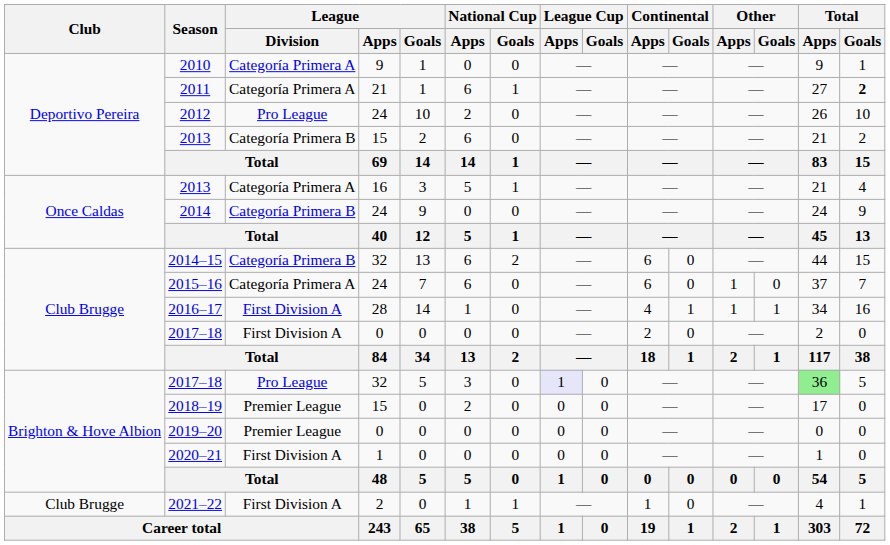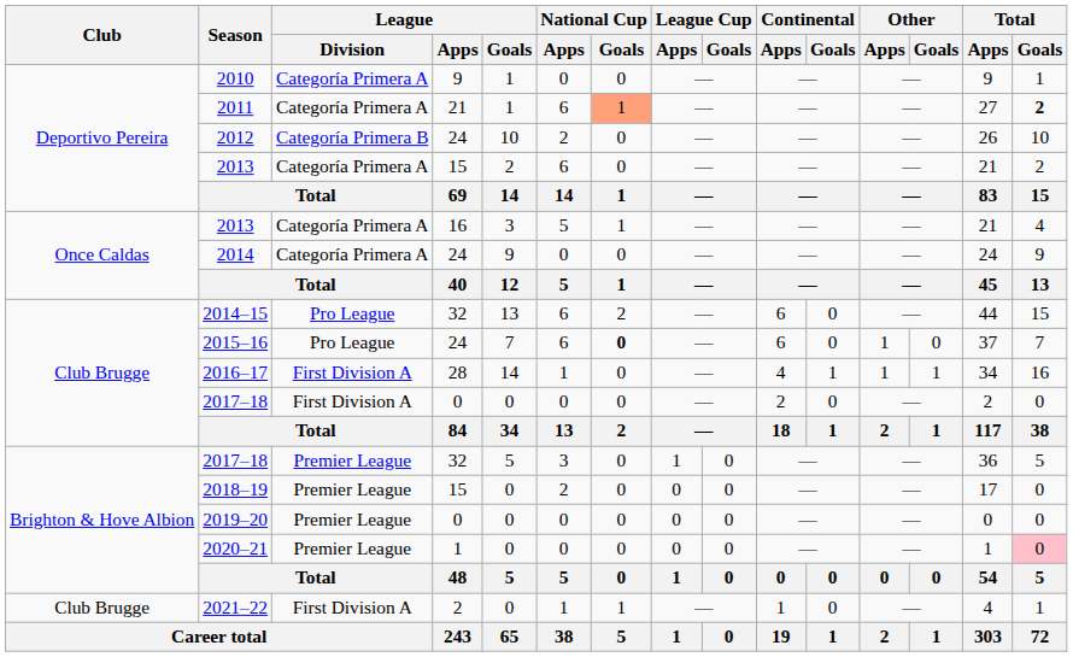2011 | National Cup / Goals: no background -> lightsalmon background
2012 | League / Division: Pro League -> Categoría Primera B
2013 / 15 | League / Division: Categoría Primera B -> Categoría Primera A
2014 | League / Division: Categoría Primera B -> Categoría Primera A
2014–15 | League / Division: Categoría Primera B -> Pro League
2015–16 | League / Division: Categoría Primera A -> Pro League
2015–16 | National Cup / Goals: normal -> bold
2017–18 / 32 | League / Division: Pro League -> Premier League
2017–18 / 32 | League Cup / Apps: lavender background -> no background
2017–18 / 32 | Total / Apps: lightgreen background -> no background
2020–21 | League / Division: First Division A -> Premier League
2020–21 | Total / Goals: no background -> pink background
